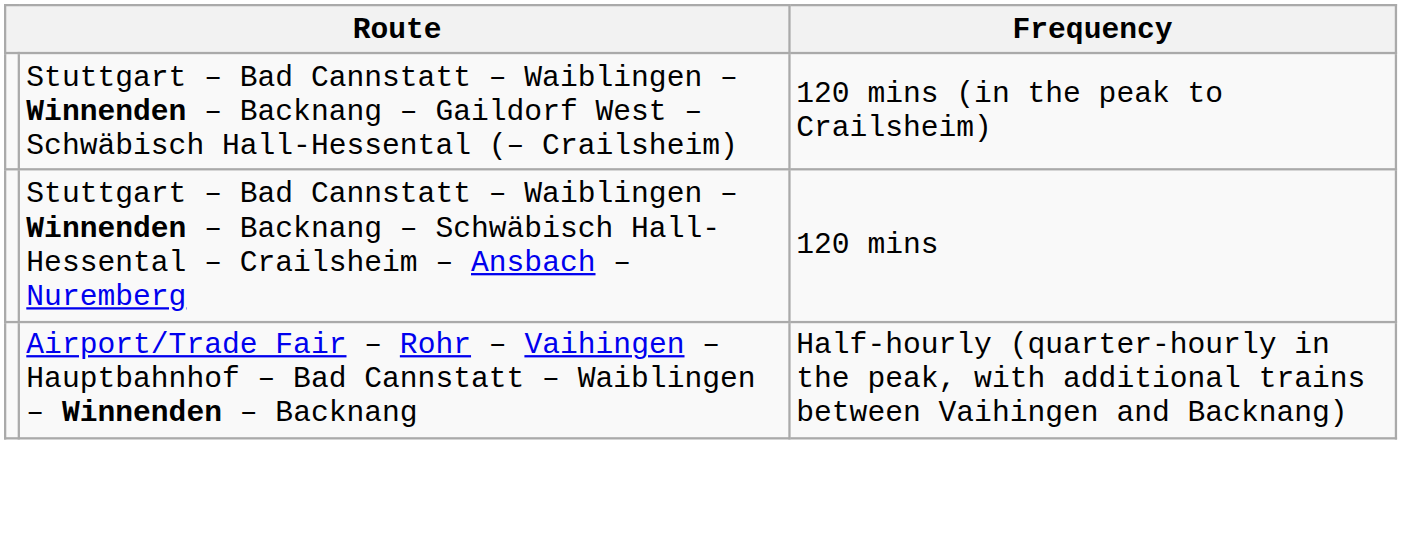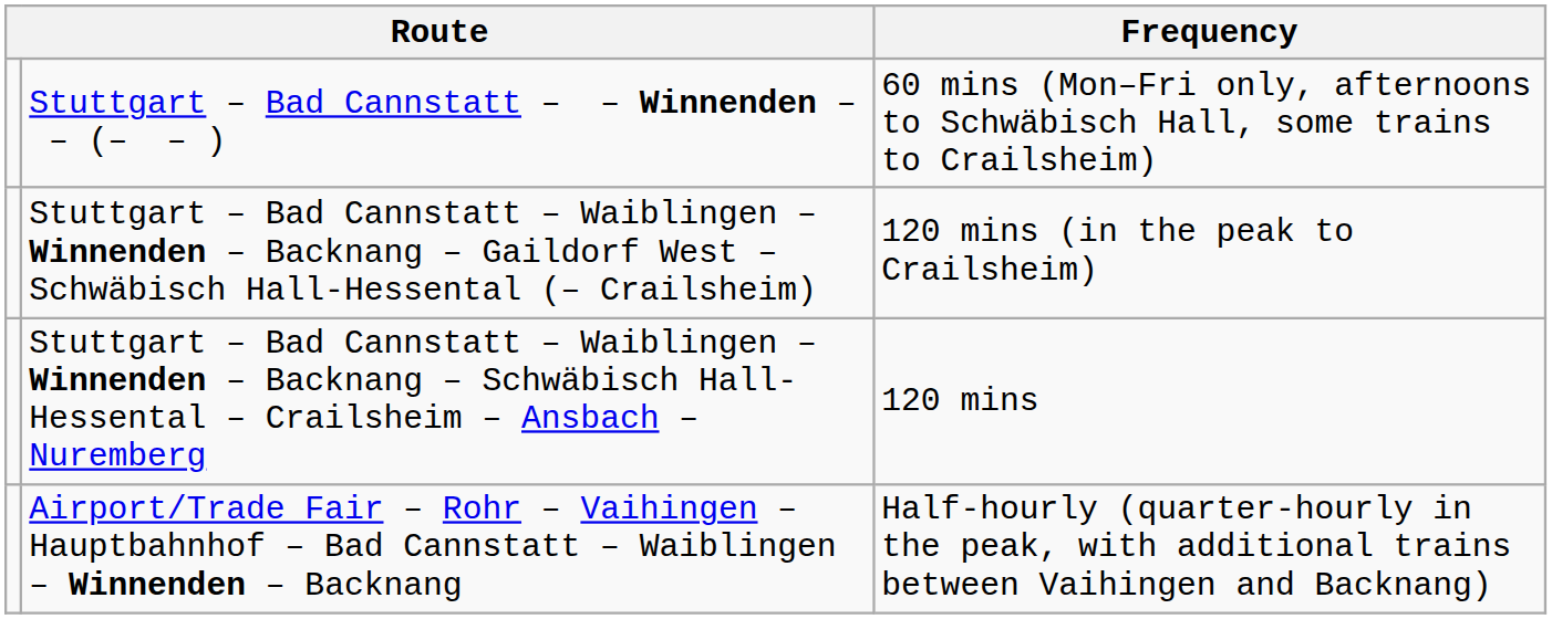+ row: Stuttgart – Bad Cannstatt – – Winnenden – – (– – ) | 60 mins (Mon–Fri only, afternoons to Schwäbisch Hall, some trains to Crailsheim)
